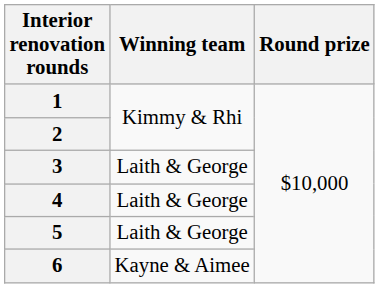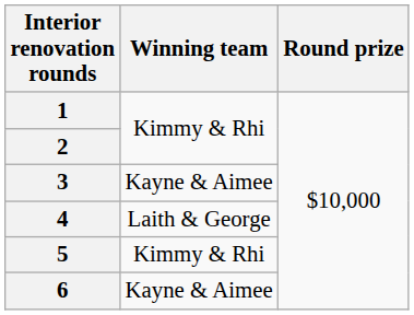3 | Winning team: Laith & George -> Kayne & Aimee
5 | Winning team: Laith & George -> Kimmy & Rhi
